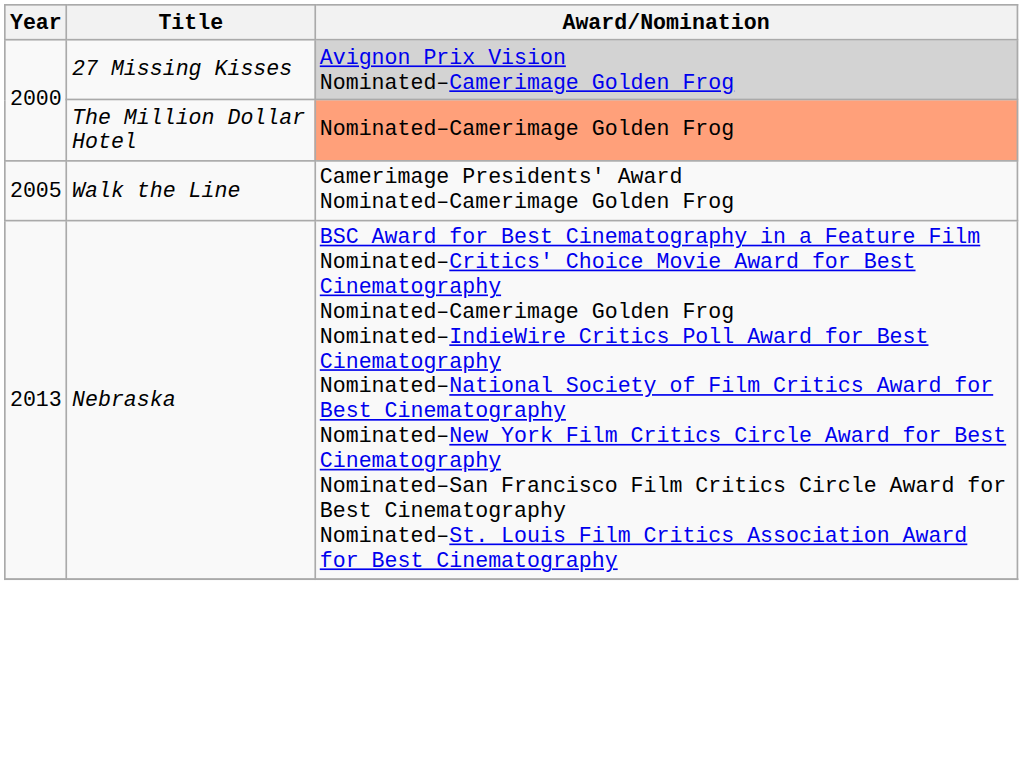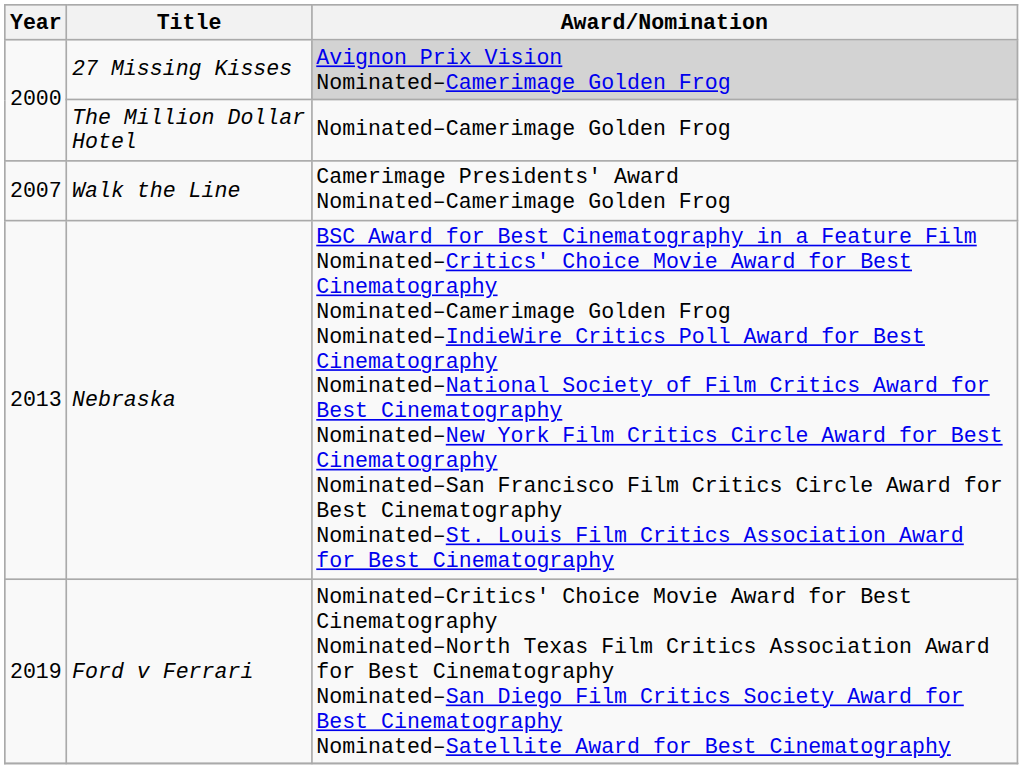The Million Dollar Hotel | Award/Nomination: lightsalmon background -> no background
Walk the Line | Year: 2005 -> 2007
+ row: 2019 | Ford v Ferrari | Nominated–Critics' Choice Movie Award for Best Cinematography Nominated–North Texas Film Critics Association Award for Best Cinematography Nominated–San Diego Film Critics Society Award for Best Cinematography Nominated–Satellite Award for Best Cinematography
